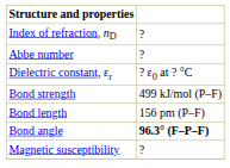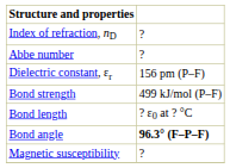Dielectric constant, εr | column 2: ? ε0 at ? °C -> 156 pm (P–F)
Bond length | column 2: 156 pm (P–F) -> ? ε0 at ? °C
